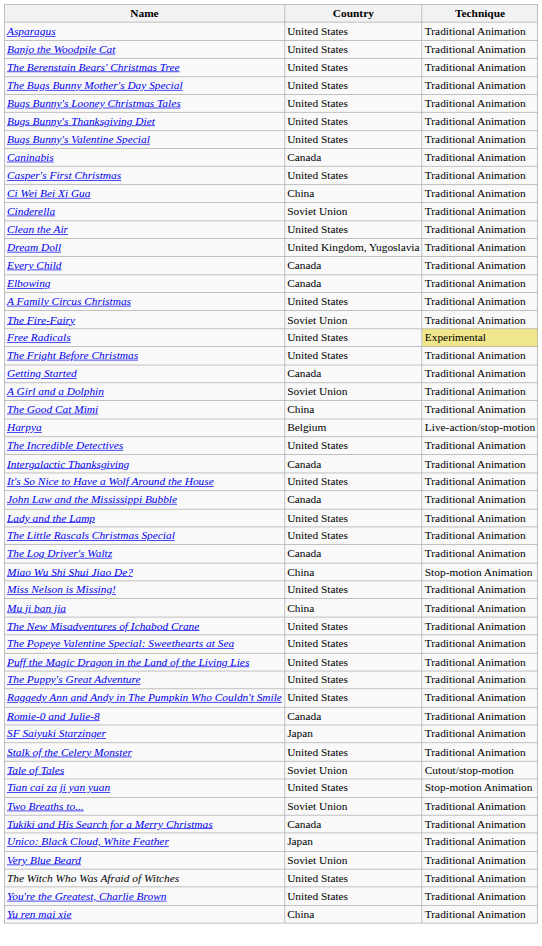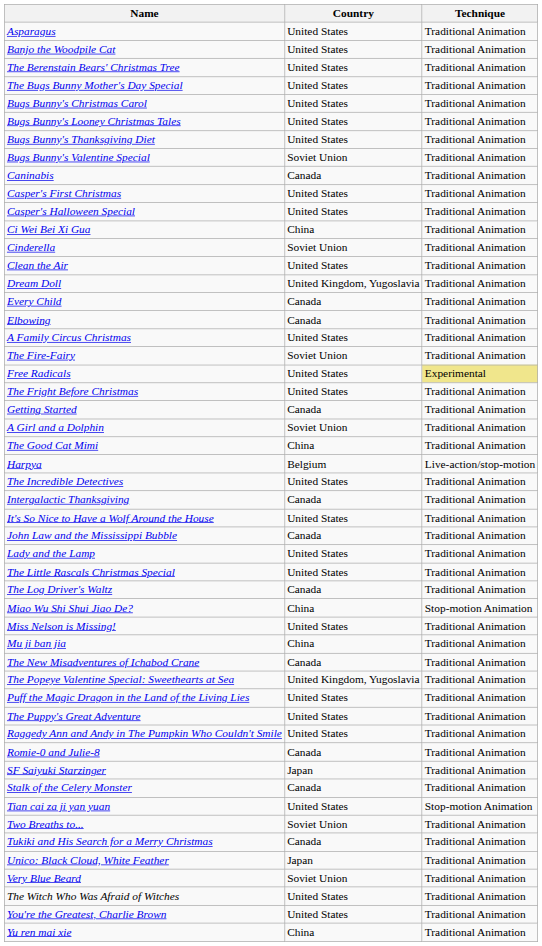+ row: Bugs Bunny's Christmas Carol | United States | Traditional Animation
Bugs Bunny's Valentine Special | Country: United States -> Soviet Union
+ row: Casper's Halloween Special | United States | Traditional Animation
The New Misadventures of Ichabod Crane | Country: United States -> Canada
The Popeye Valentine Special: Sweethearts at Sea | Country: United States -> United Kingdom, Yugoslavia
Stalk of the Celery Monster | Country: United States -> Canada
- row: Tale of Tales | Soviet Union | Cutout/stop-motion
